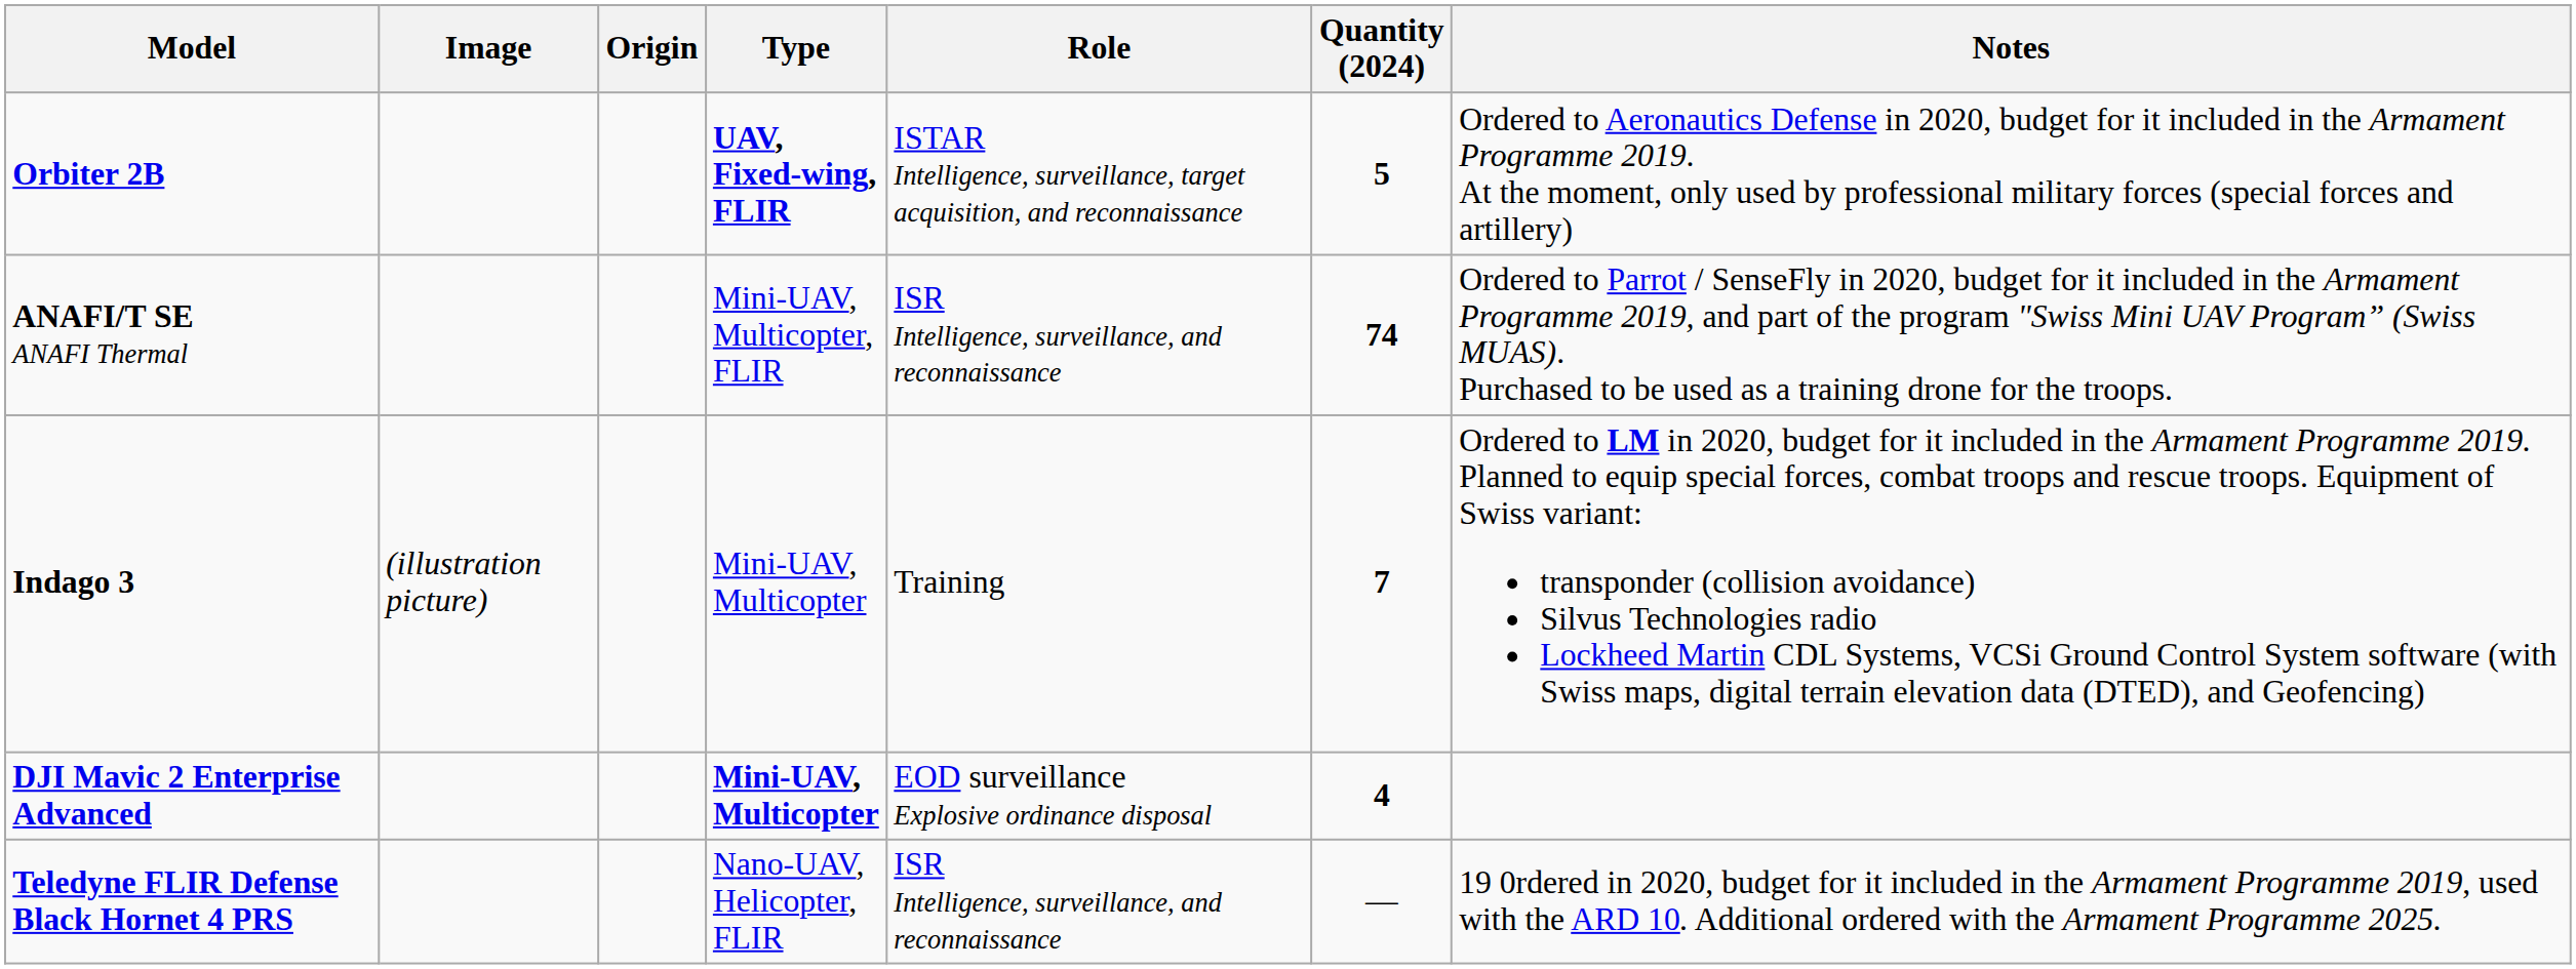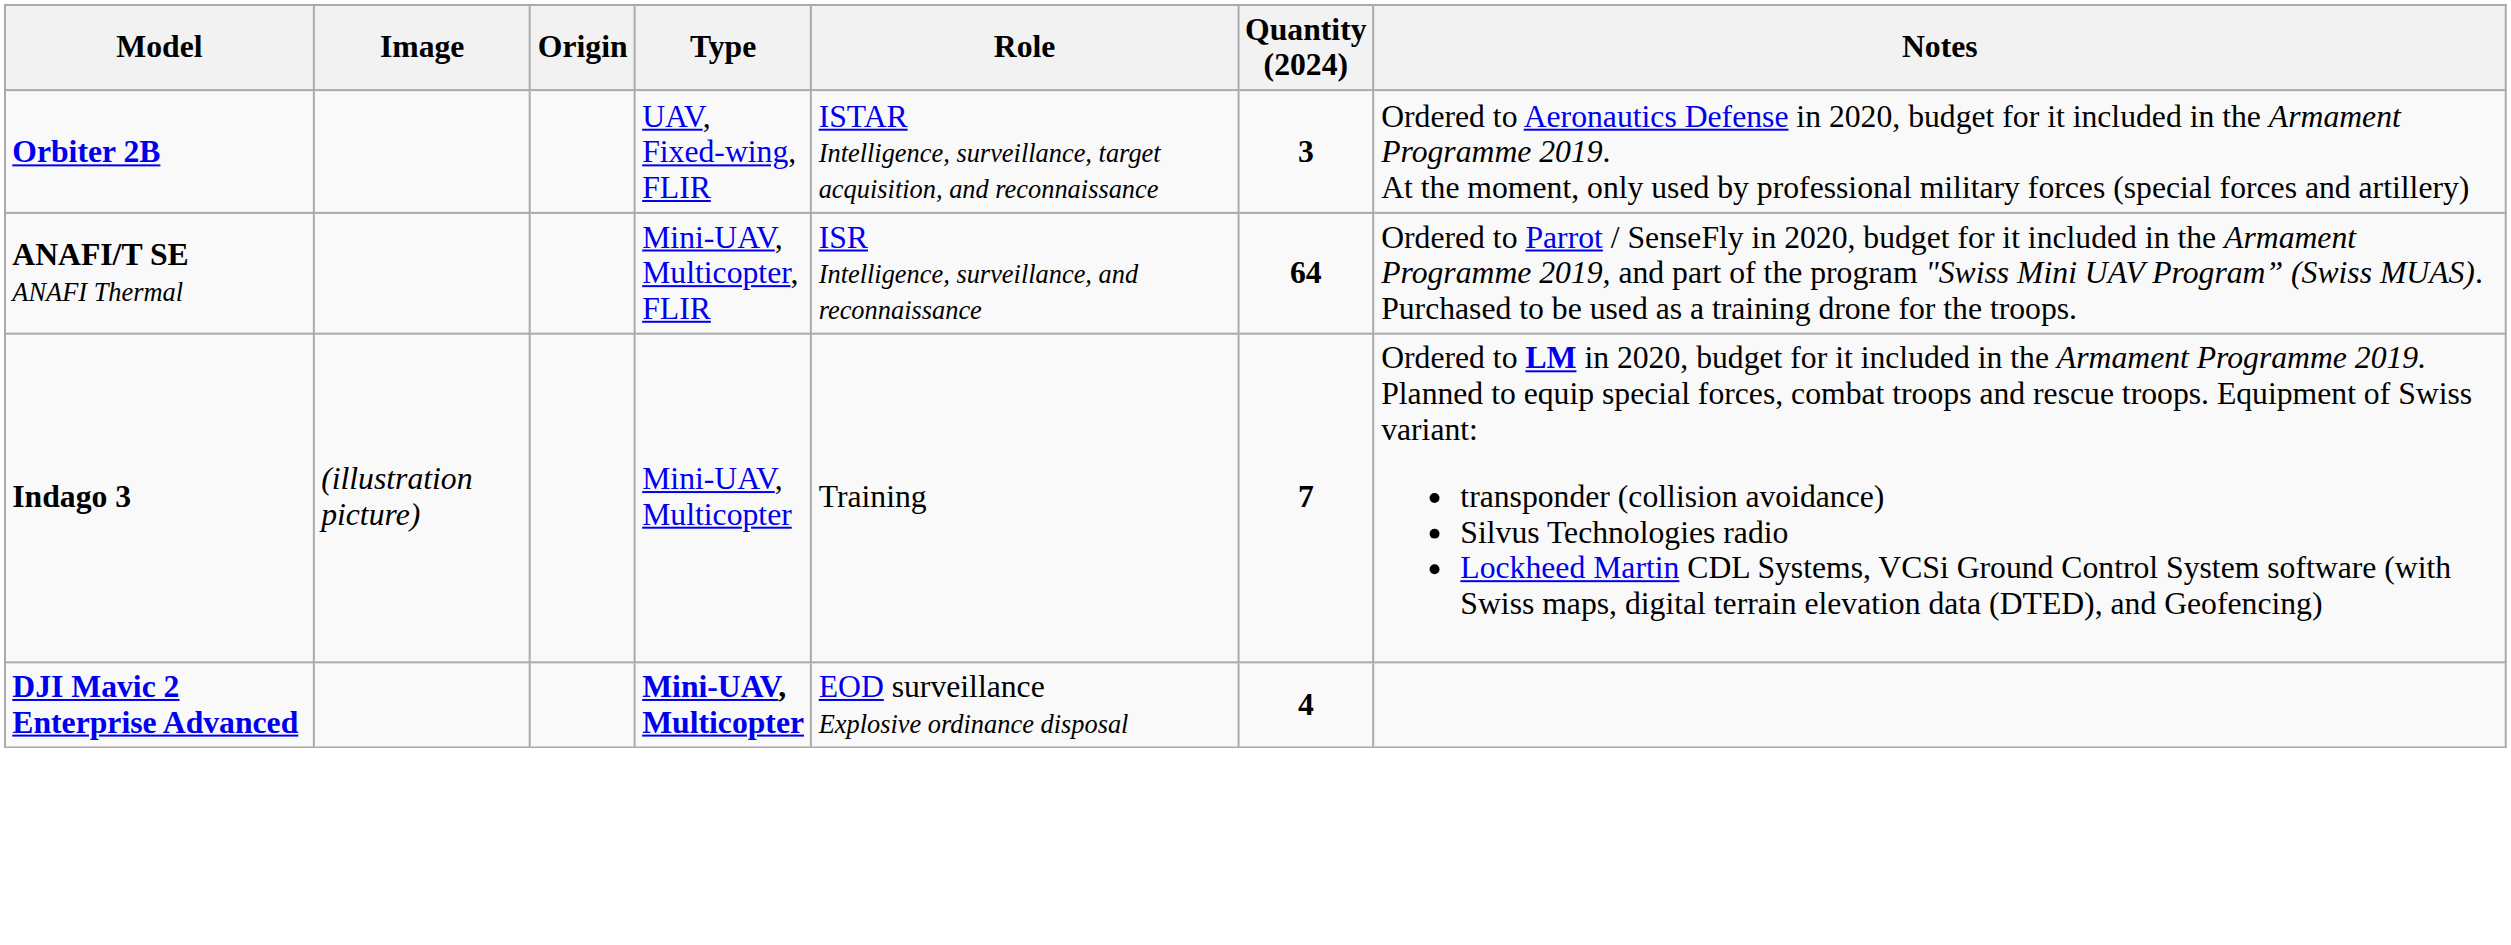Orbiter 2B | Type: bold -> normal
Orbiter 2B | Quantity (2024): 5 -> 3
ANAFI/T SE ANAFI Thermal | Quantity (2024): 74 -> 64
- row: Teledyne FLIR Defense Black Hornet 4 PRS | Nano-UAV, Helicopter, FLIR | ISR Intelligence, surveillance, and reconnaissance | — | 19 0rdered in 2020, budget for it included in the Armament Programme 2019, used with the ARD 10. Additional ordered with the Armament Programme 2025.
